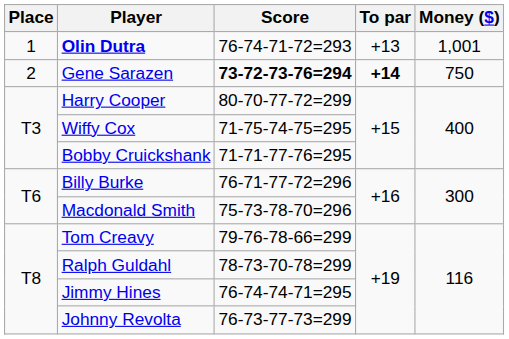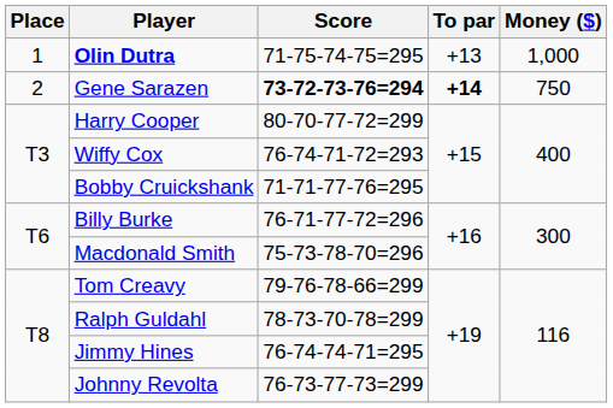Olin Dutra | Score: 76-74-71-72=293 -> 71-75-74-75=295
Olin Dutra | Money ($): 1,001 -> 1,000
Wiffy Cox | Score: 71-75-74-75=295 -> 76-74-71-72=293
